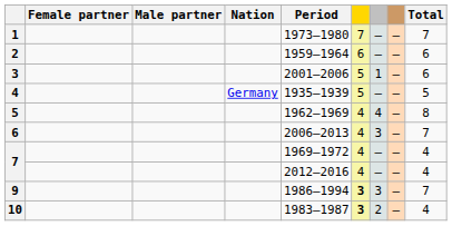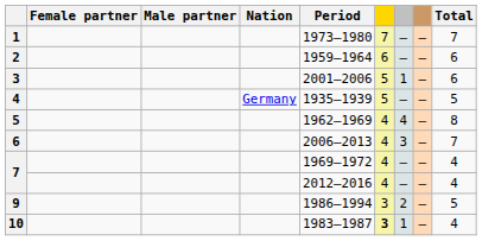9 | column 6: bold -> normal
9 | column 7: 3 -> 2
9 | Total: 7 -> 5
10 | column 7: 2 -> 1
